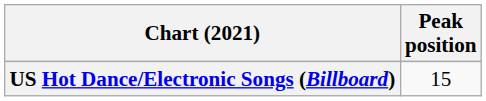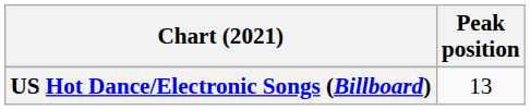US Hot Dance/Electronic Songs (Billboard) | Peak position: 15 -> 13
